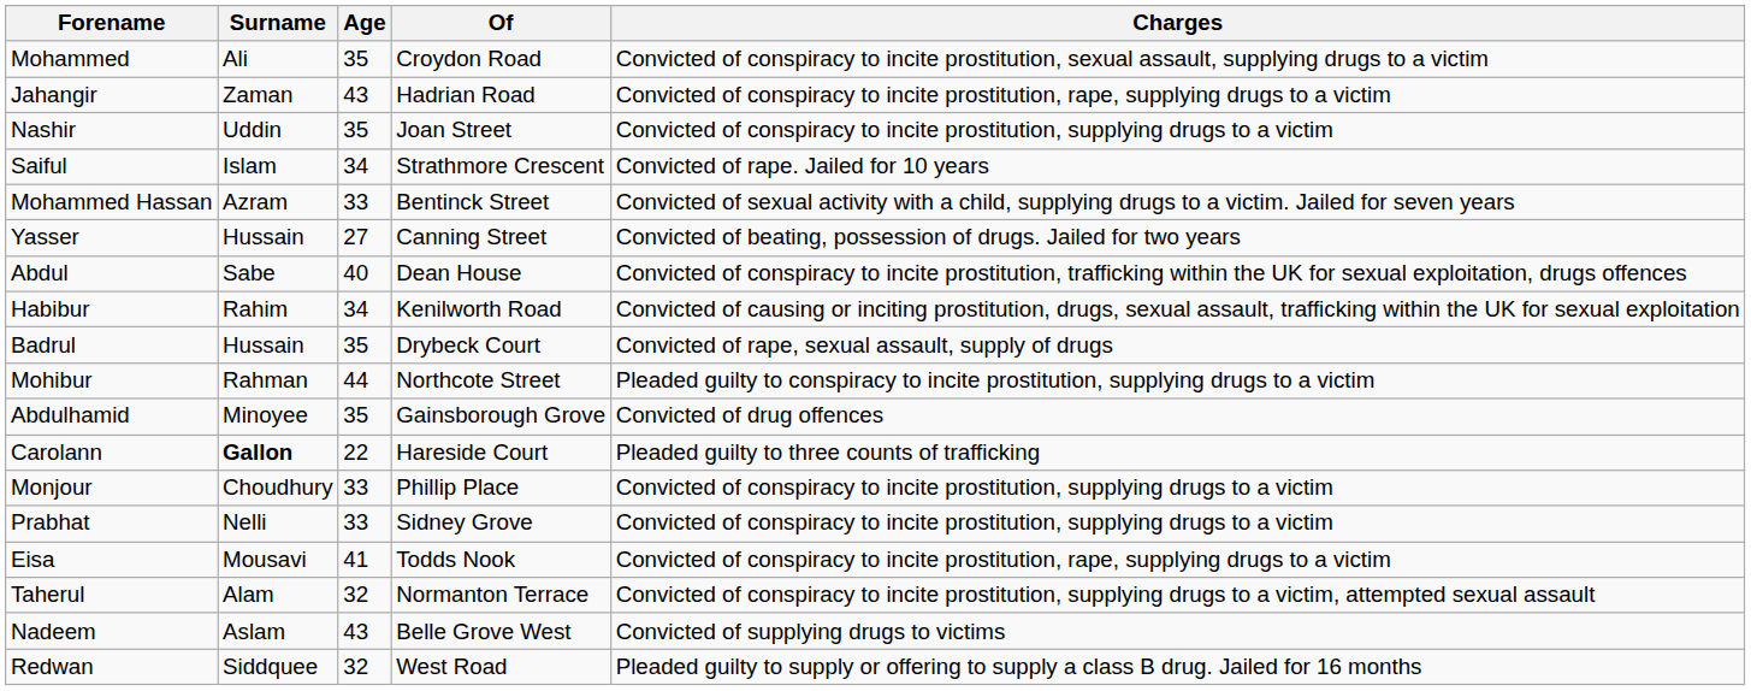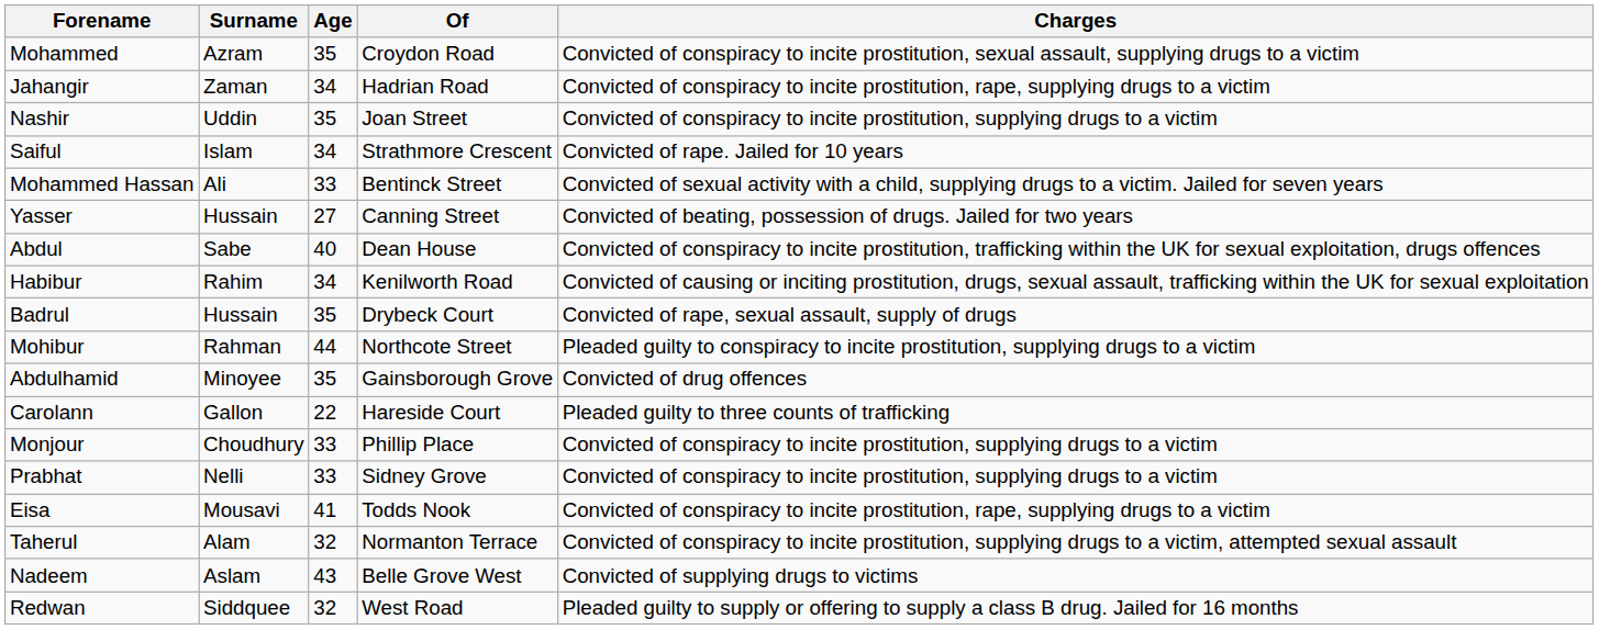Mohammed | Surname: Ali -> Azram
Jahangir | Age: 43 -> 34
Mohammed Hassan | Surname: Azram -> Ali
Carolann | Surname: bold -> normal
